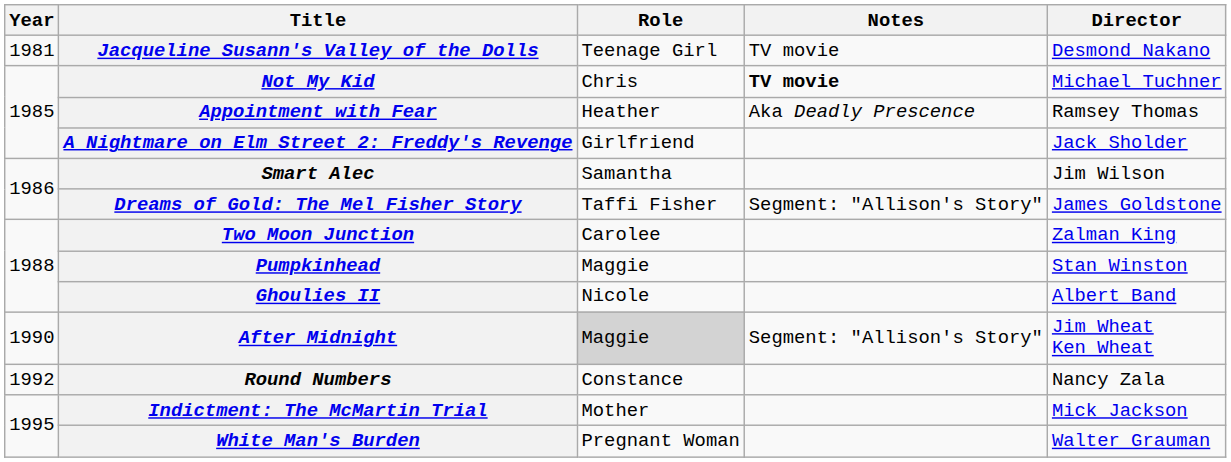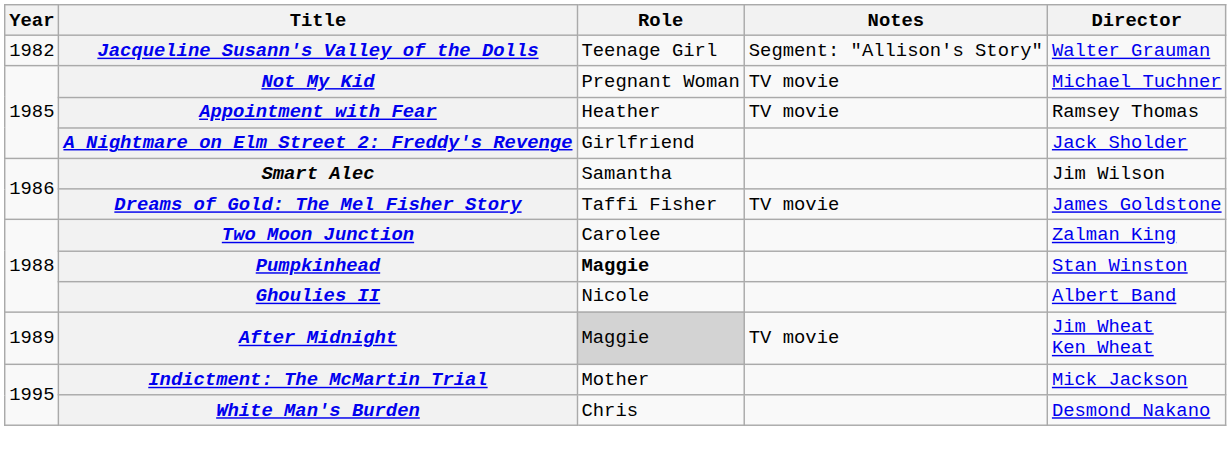Jacqueline Susann's Valley of the Dolls | Year: 1981 -> 1982
Jacqueline Susann's Valley of the Dolls | Notes: TV movie -> Segment: "Allison's Story"
Jacqueline Susann's Valley of the Dolls | Director: Desmond Nakano -> Walter Grauman
Not My Kid | Role: Chris -> Pregnant Woman
Not My Kid | Notes: bold -> normal
Appointment with Fear | Notes: Aka Deadly Prescence -> TV movie
Dreams of Gold: The Mel Fisher Story | Notes: Segment: "Allison's Story" -> TV movie
Pumpkinhead | Role: normal -> bold
After Midnight | Year: 1990 -> 1989
After Midnight | Notes: Segment: "Allison's Story" -> TV movie
- row: 1992 | Round Numbers | Constance | Nancy Zala
White Man's Burden | Role: Pregnant Woman -> Chris
White Man's Burden | Director: Walter Grauman -> Desmond Nakano
